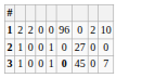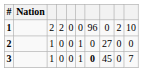+ column: Nation
